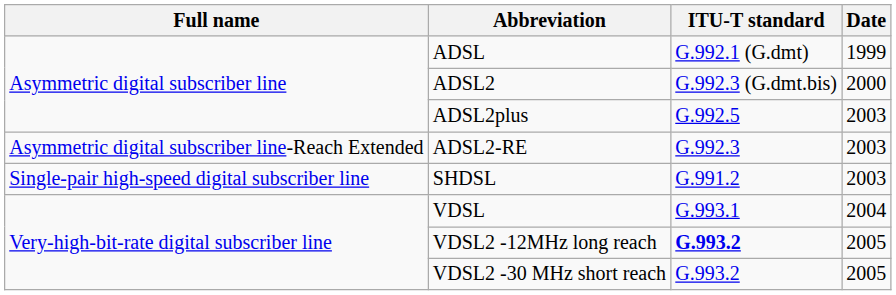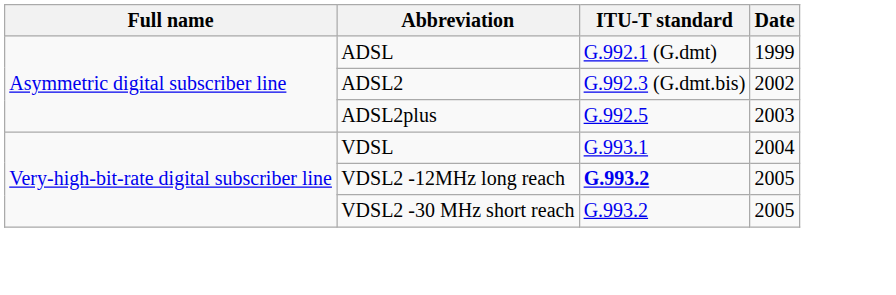ADSL2 | Date: 2000 -> 2002
- row: Asymmetric digital subscriber line-Reach Extended | ADSL2-RE | G.992.3 | 2003
- row: Single-pair high-speed digital subscriber line | SHDSL | G.991.2 | 2003
